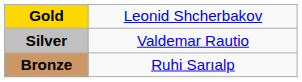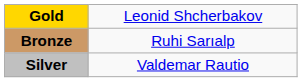rows swapped: Silver <-> Bronze
